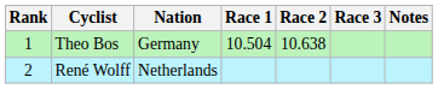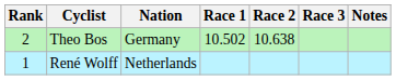Theo Bos | Rank: 1 -> 2
Theo Bos | Race 1: 10.504 -> 10.502
René Wolff | Rank: 2 -> 1
